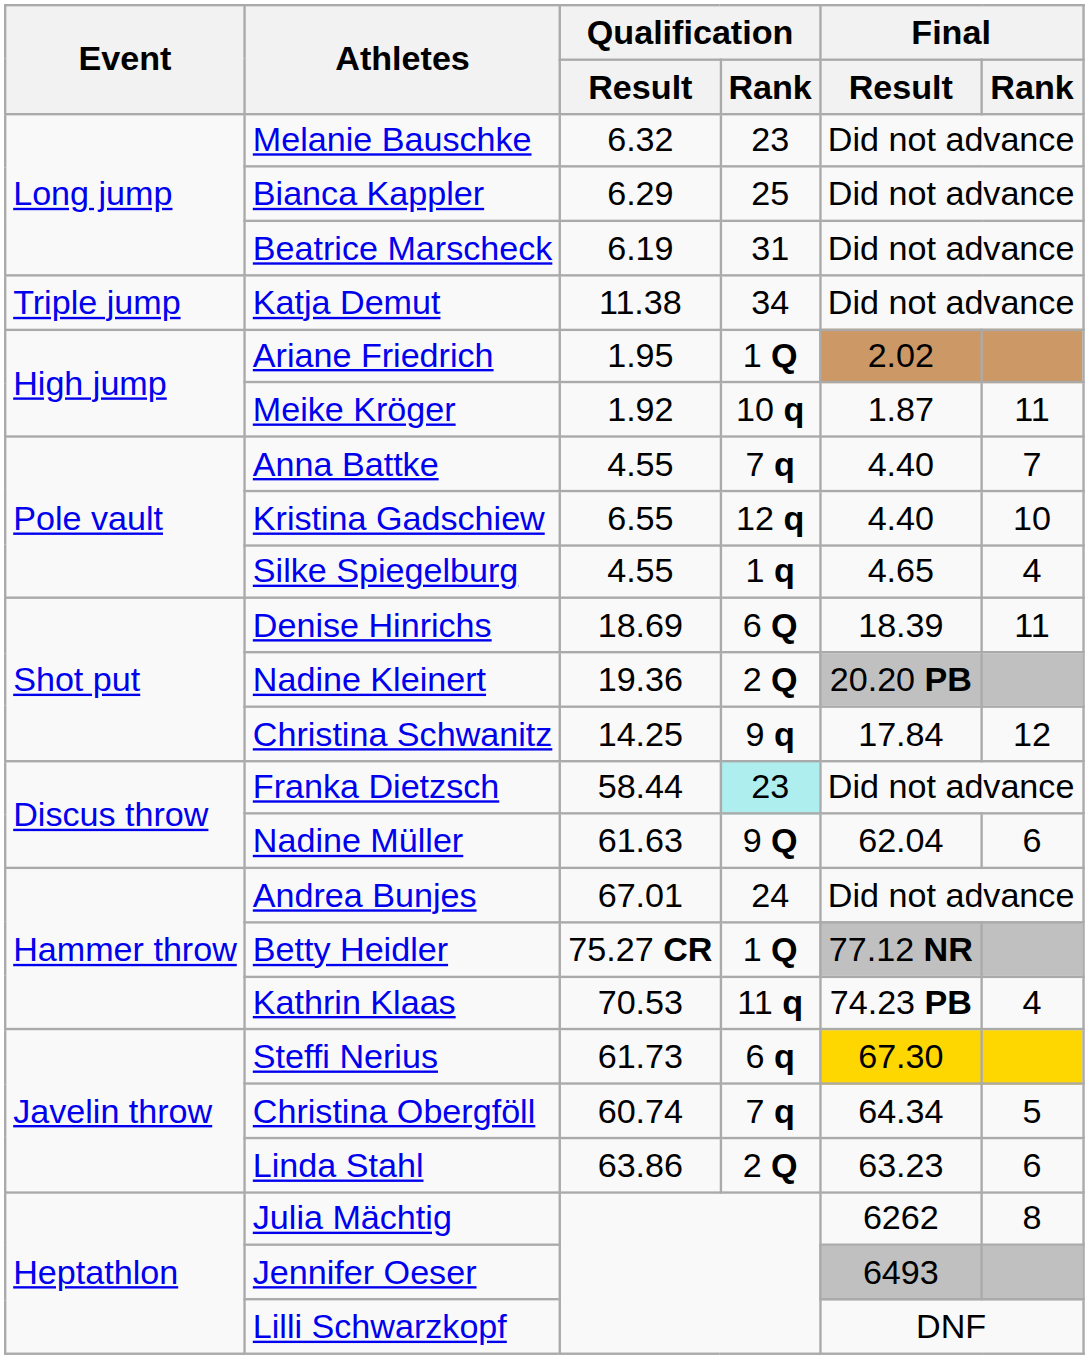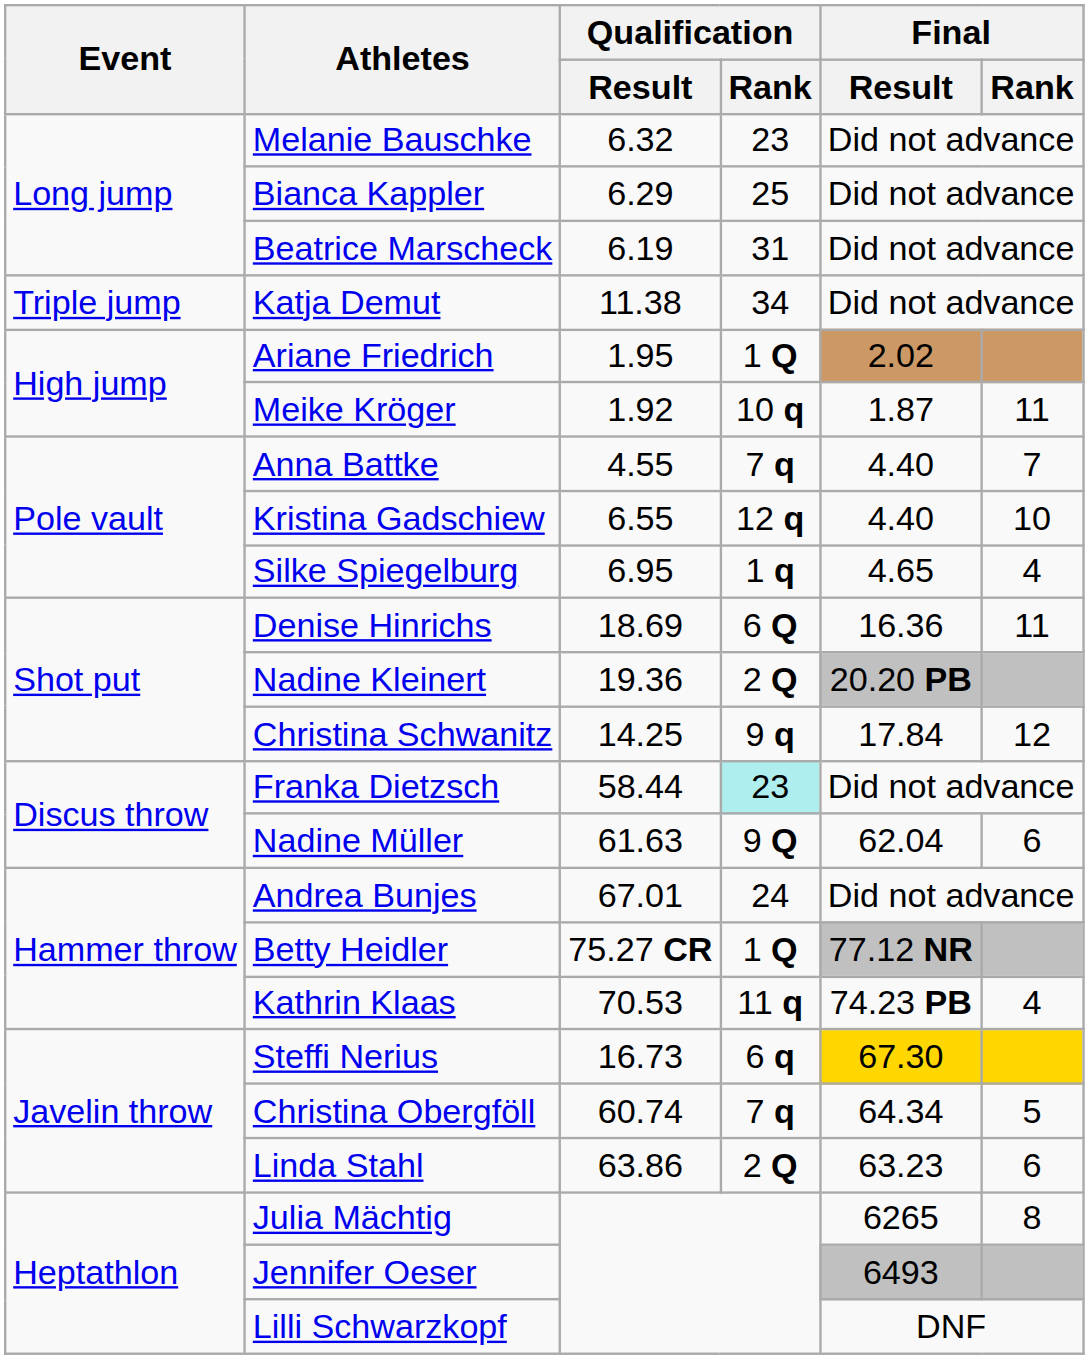Silke Spiegelburg | Qualification / Result: 4.55 -> 6.95
Denise Hinrichs | Final / Result: 18.39 -> 16.36
Steffi Nerius | Qualification / Result: 61.73 -> 16.73
Julia Mächtig | Final / Result: 6262 -> 6265
